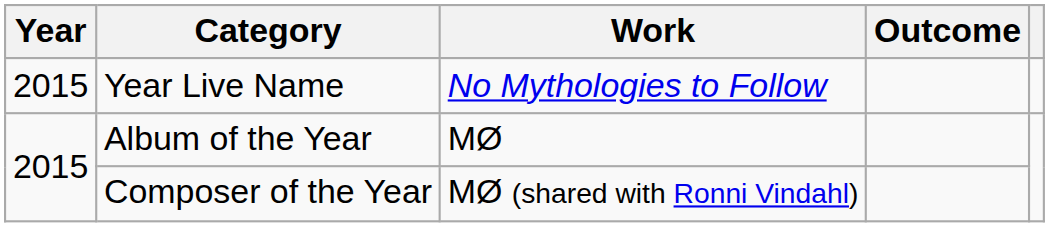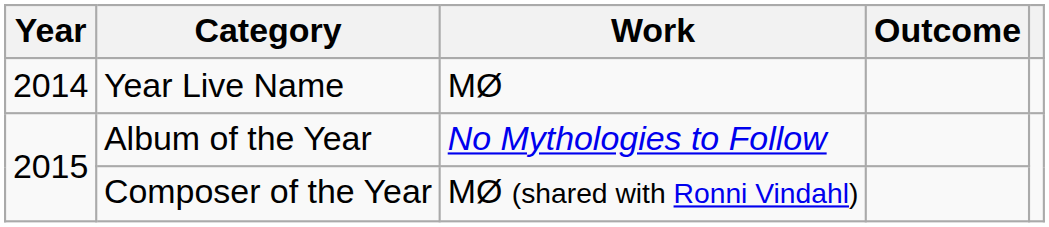Year Live Name | Year: 2015 -> 2014
Year Live Name | Work: No Mythologies to Follow -> MØ
Album of the Year | Work: MØ -> No Mythologies to Follow
